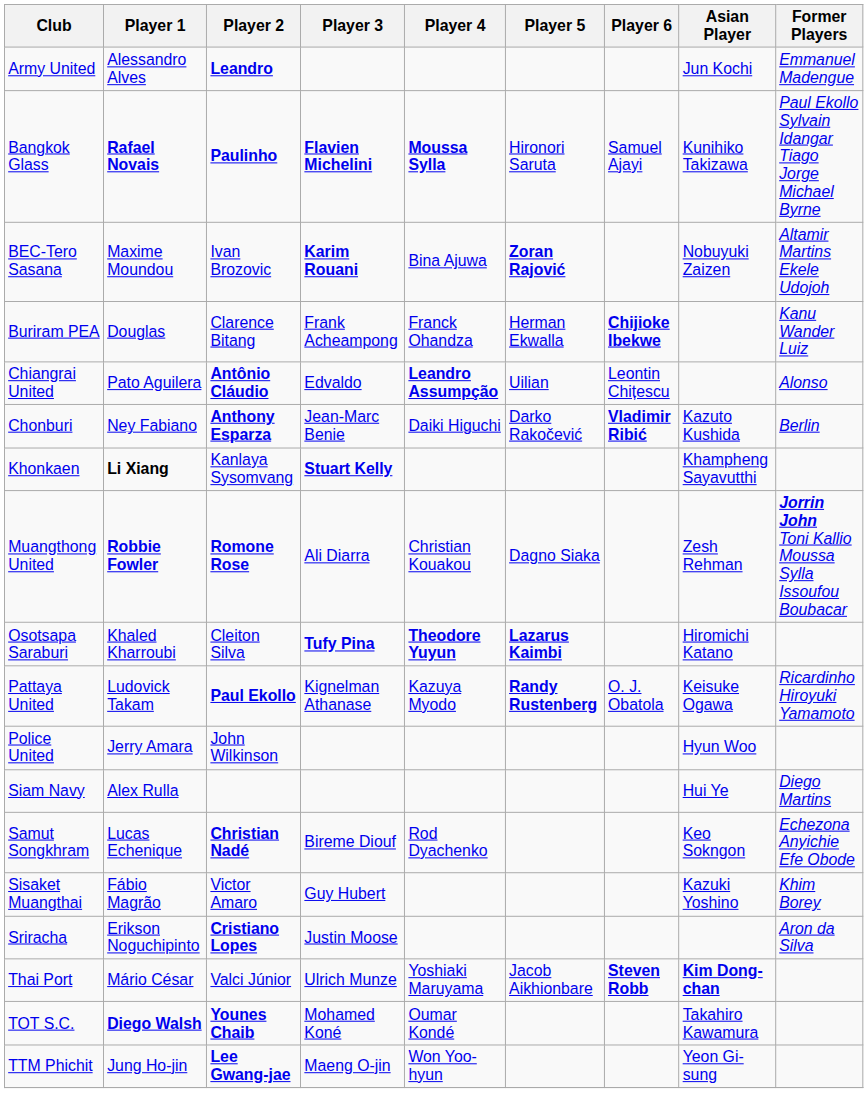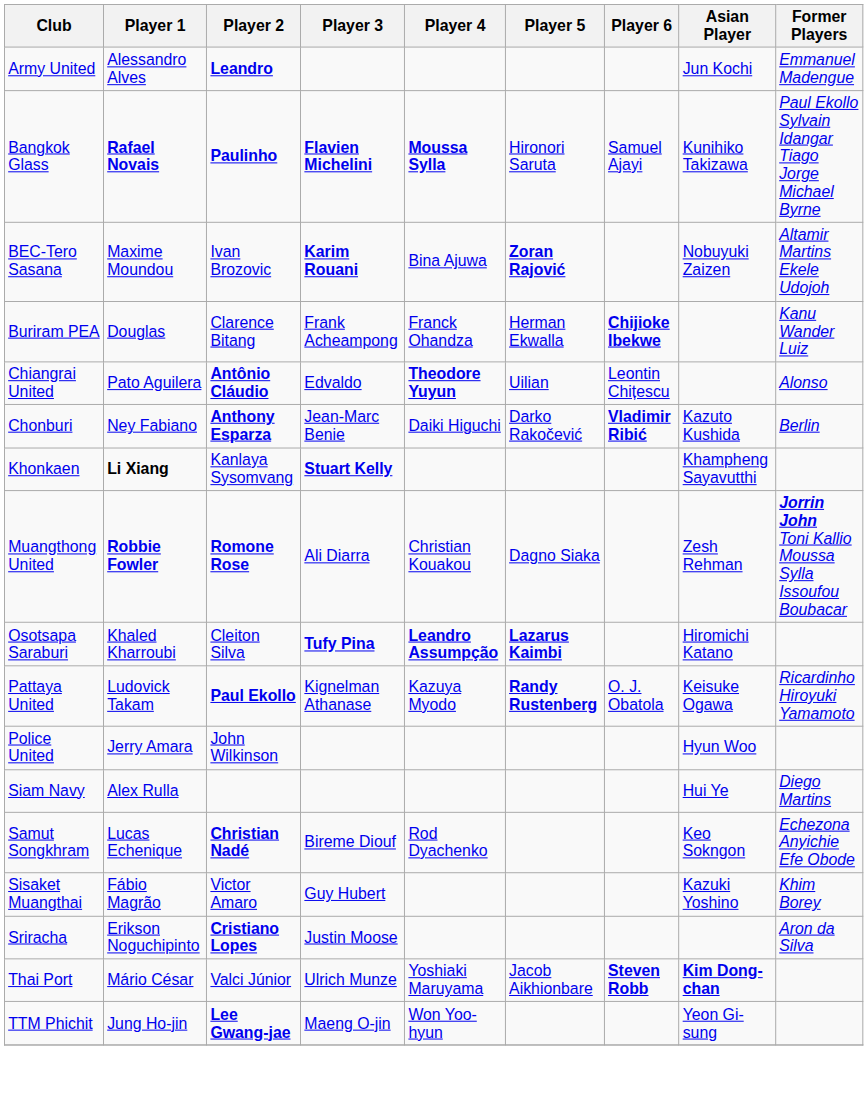Chiangrai United | Player 4: Leandro Assumpção -> Theodore Yuyun
Osotsapa Saraburi | Player 4: Theodore Yuyun -> Leandro Assumpção
- row: TOT S.C. | Diego Walsh | Younes Chaib | Mohamed Koné | Oumar Kondé | Takahiro Kawamura
